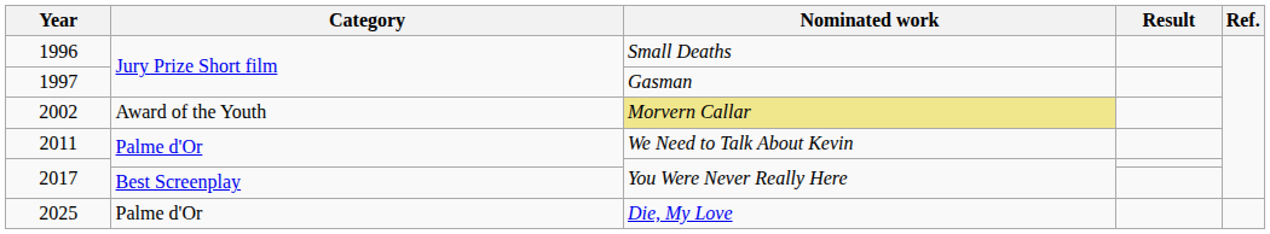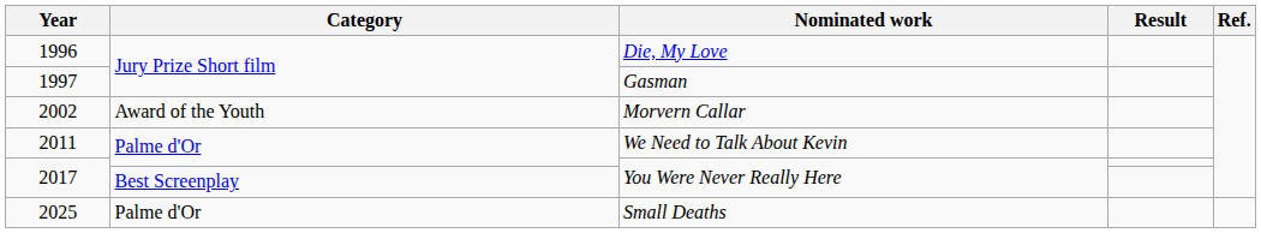1996 | Nominated work: Small Deaths -> Die, My Love
2002 | Nominated work: khaki background -> no background
2025 | Nominated work: Die, My Love -> Small Deaths
